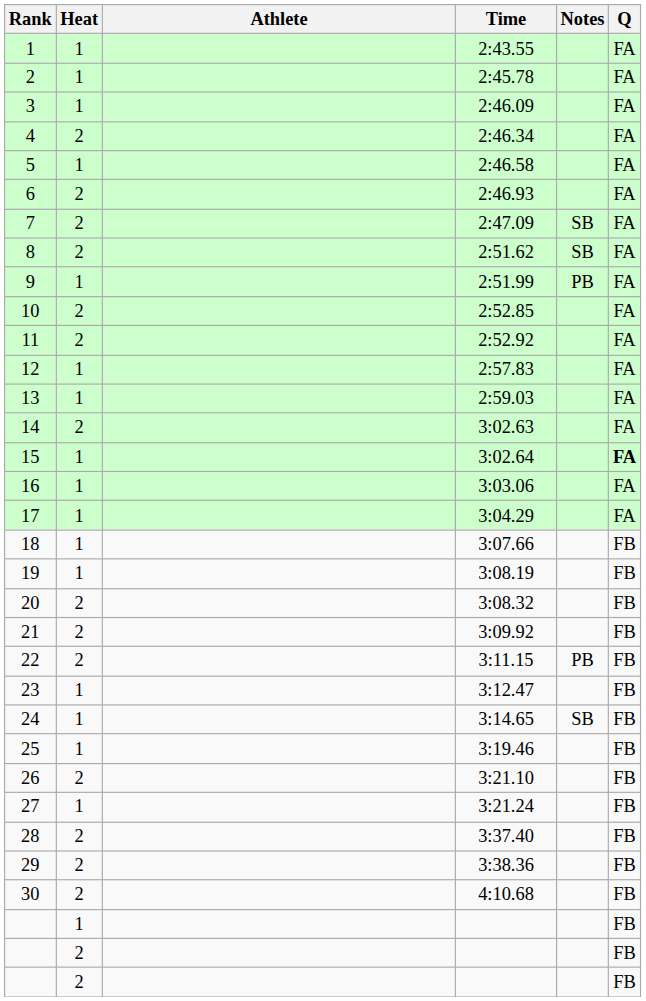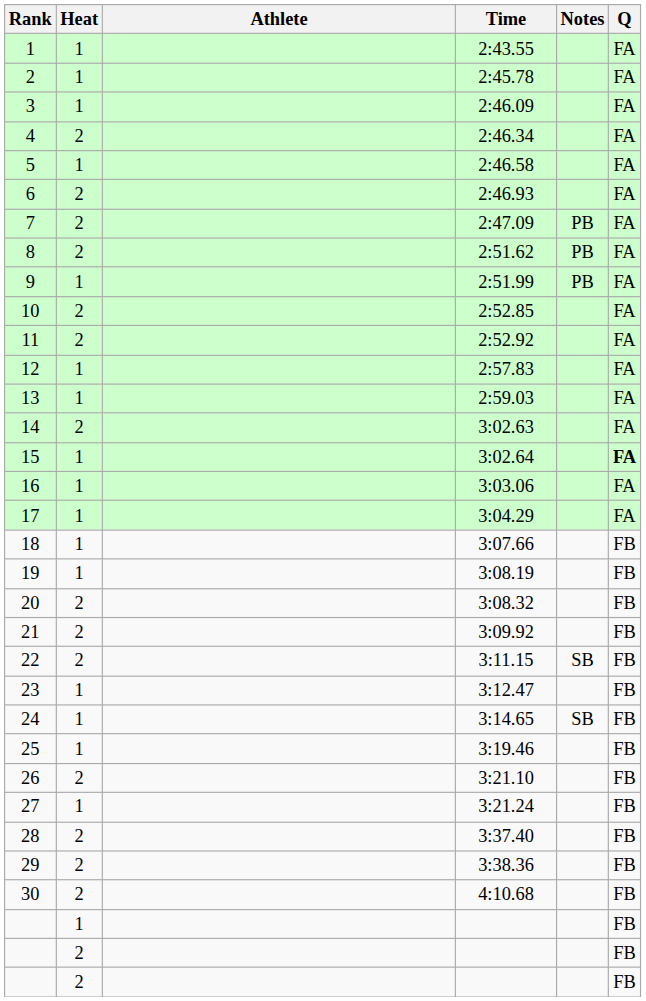7 | Notes: SB -> PB
8 | Notes: SB -> PB
22 | Notes: PB -> SB
